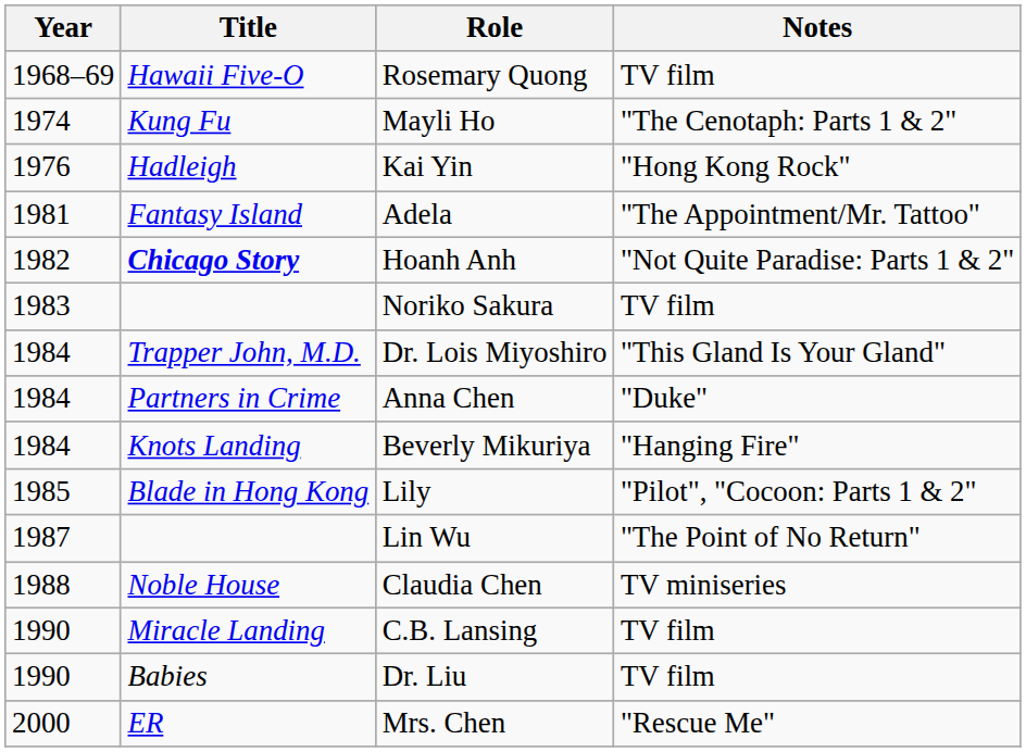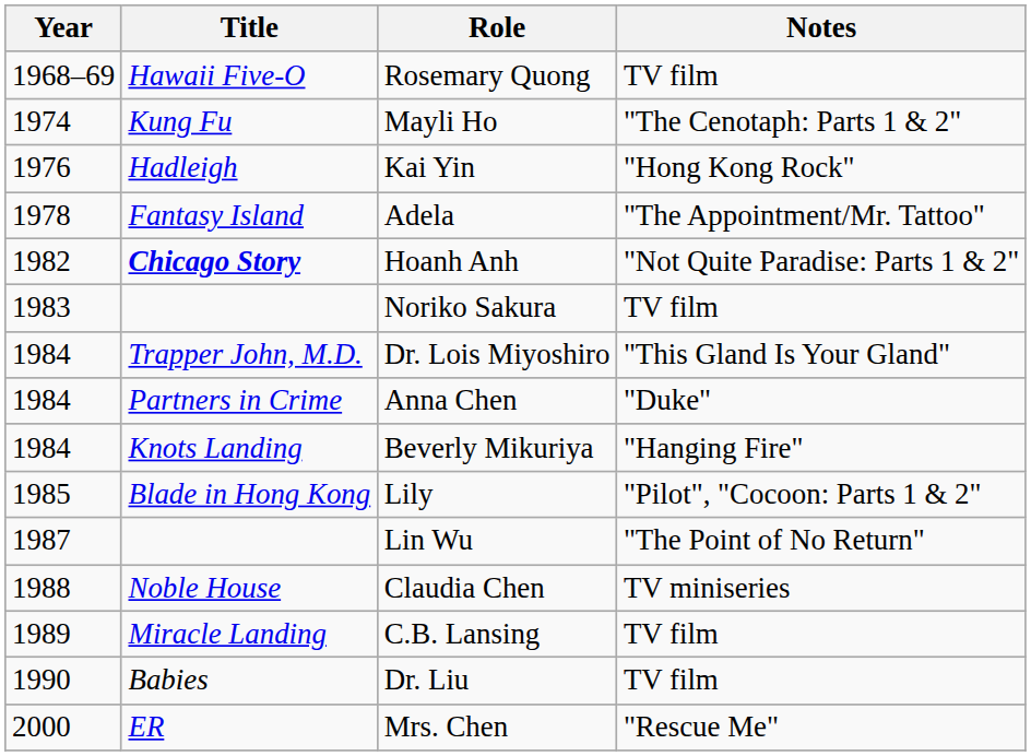Adela | Year: 1981 -> 1978
C.B. Lansing | Year: 1990 -> 1989
